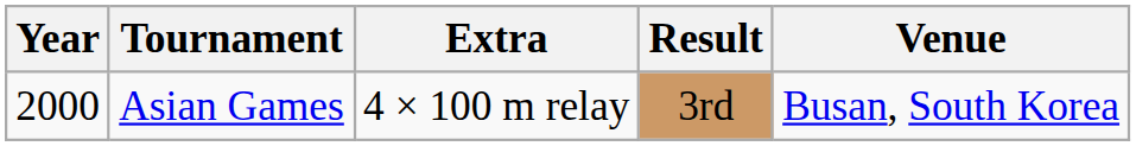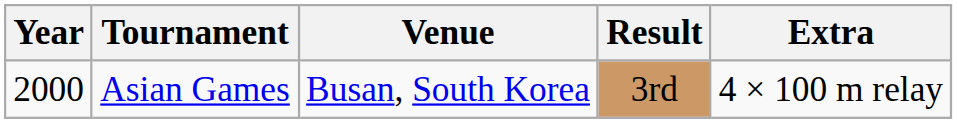columns swapped: Venue <-> Extra
